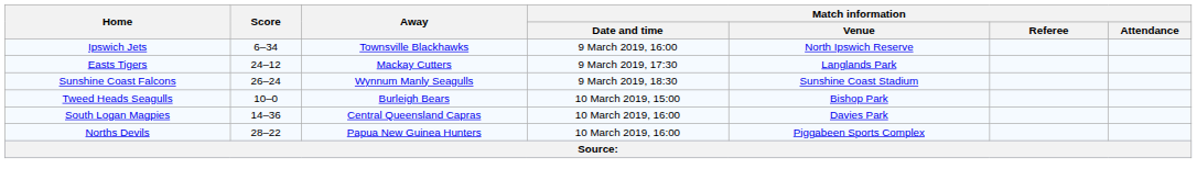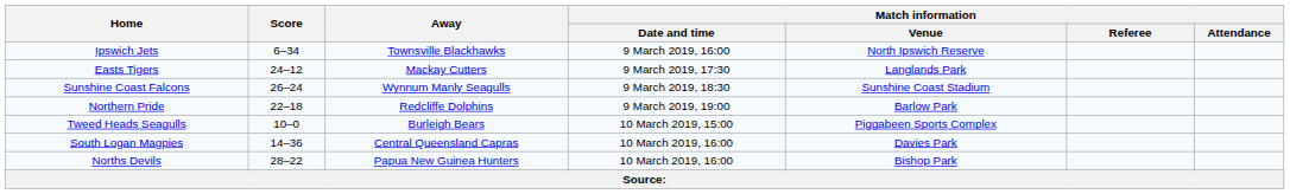+ row: Northern Pride | 22–18 | Redcliffe Dolphins | 9 March 2019, 19:00 | Barlow Park
Tweed Heads Seagulls | Match information / Venue: Bishop Park -> Piggabeen Sports Complex
Norths Devils | Match information / Venue: Piggabeen Sports Complex -> Bishop Park
